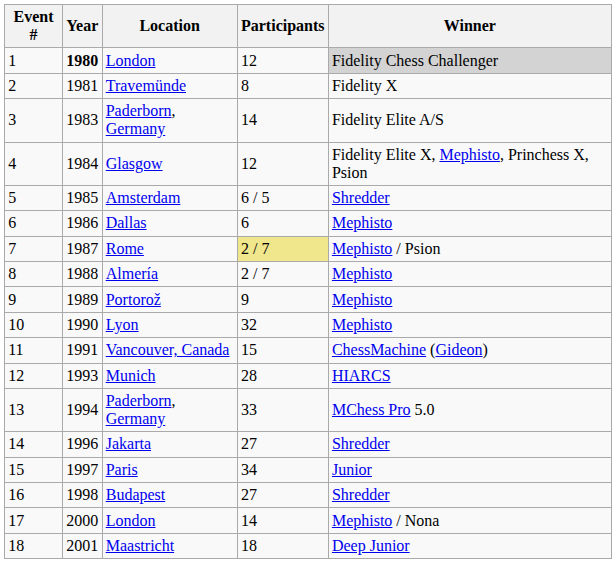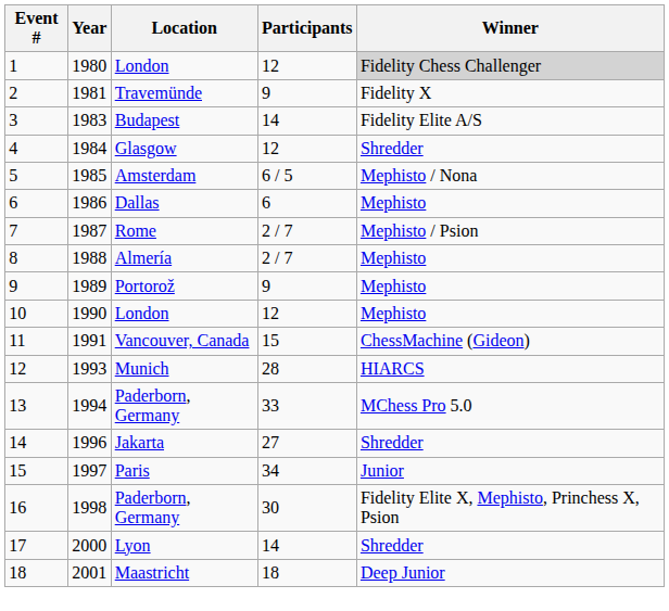1 | Year: bold -> normal
2 | Participants: 8 -> 9
3 | Location: Paderborn, Germany -> Budapest
4 | Winner: Fidelity Elite X, Mephisto, Princhess X, Psion -> Shredder
5 | Winner: Shredder -> Mephisto / Nona
7 | Participants: khaki background -> no background
10 | Location: Lyon -> London
10 | Participants: 32 -> 12
16 | Location: Budapest -> Paderborn, Germany
16 | Participants: 27 -> 30
16 | Winner: Shredder -> Fidelity Elite X, Mephisto, Princhess X, Psion
17 | Location: London -> Lyon
17 | Winner: Mephisto / Nona -> Shredder
